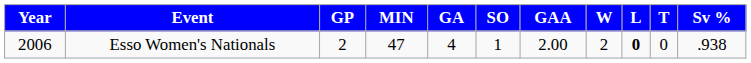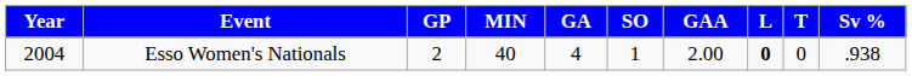- column: W | 2
Esso Women's Nationals | Year: 2006 -> 2004
Esso Women's Nationals | MIN: 47 -> 40
